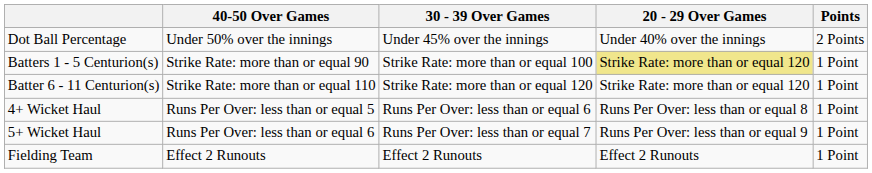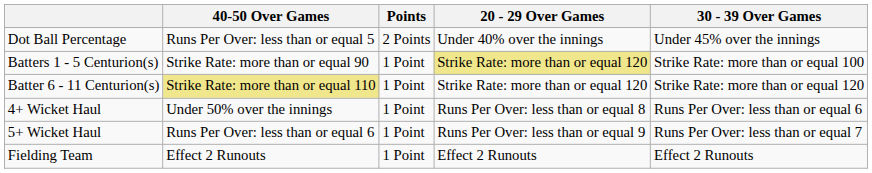columns swapped: 30 - 39 Over Games <-> Points
Dot Ball Percentage | 40-50 Over Games: Under 50% over the innings -> Runs Per Over: less than or equal 5
Batter 6 - 11 Centurion(s) | 40-50 Over Games: no background -> khaki background
4+ Wicket Haul | 40-50 Over Games: Runs Per Over: less than or equal 5 -> Under 50% over the innings
